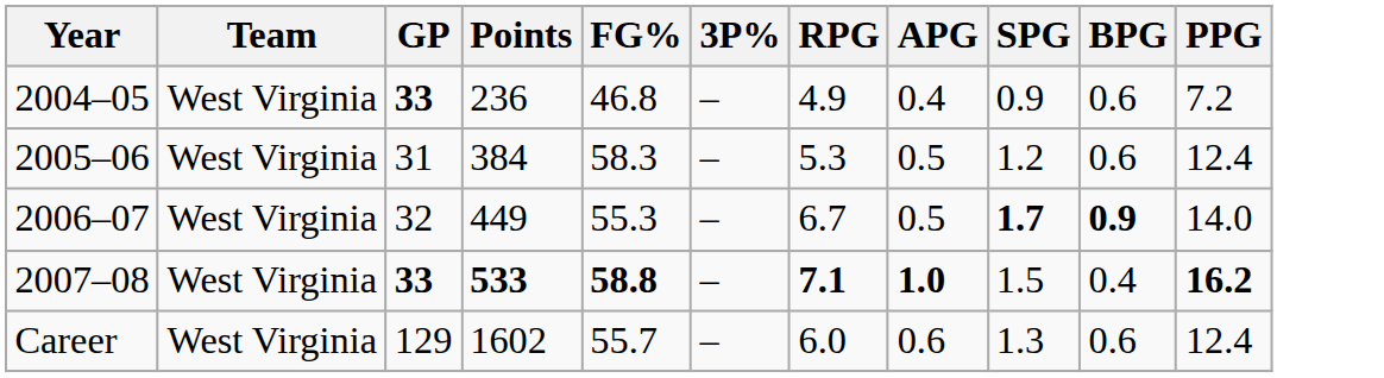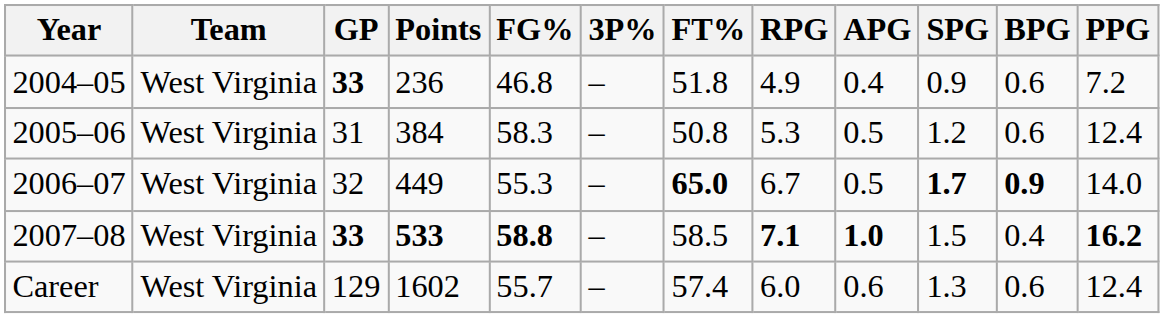+ column: FT% | 51.8 | 50.8 | 65.0 | 58.5 | 57.4
